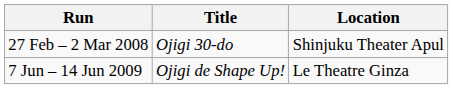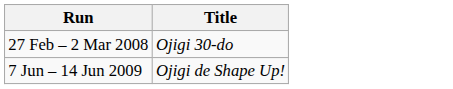- column: Location | Shinjuku Theater Apul | Le Theatre Ginza
